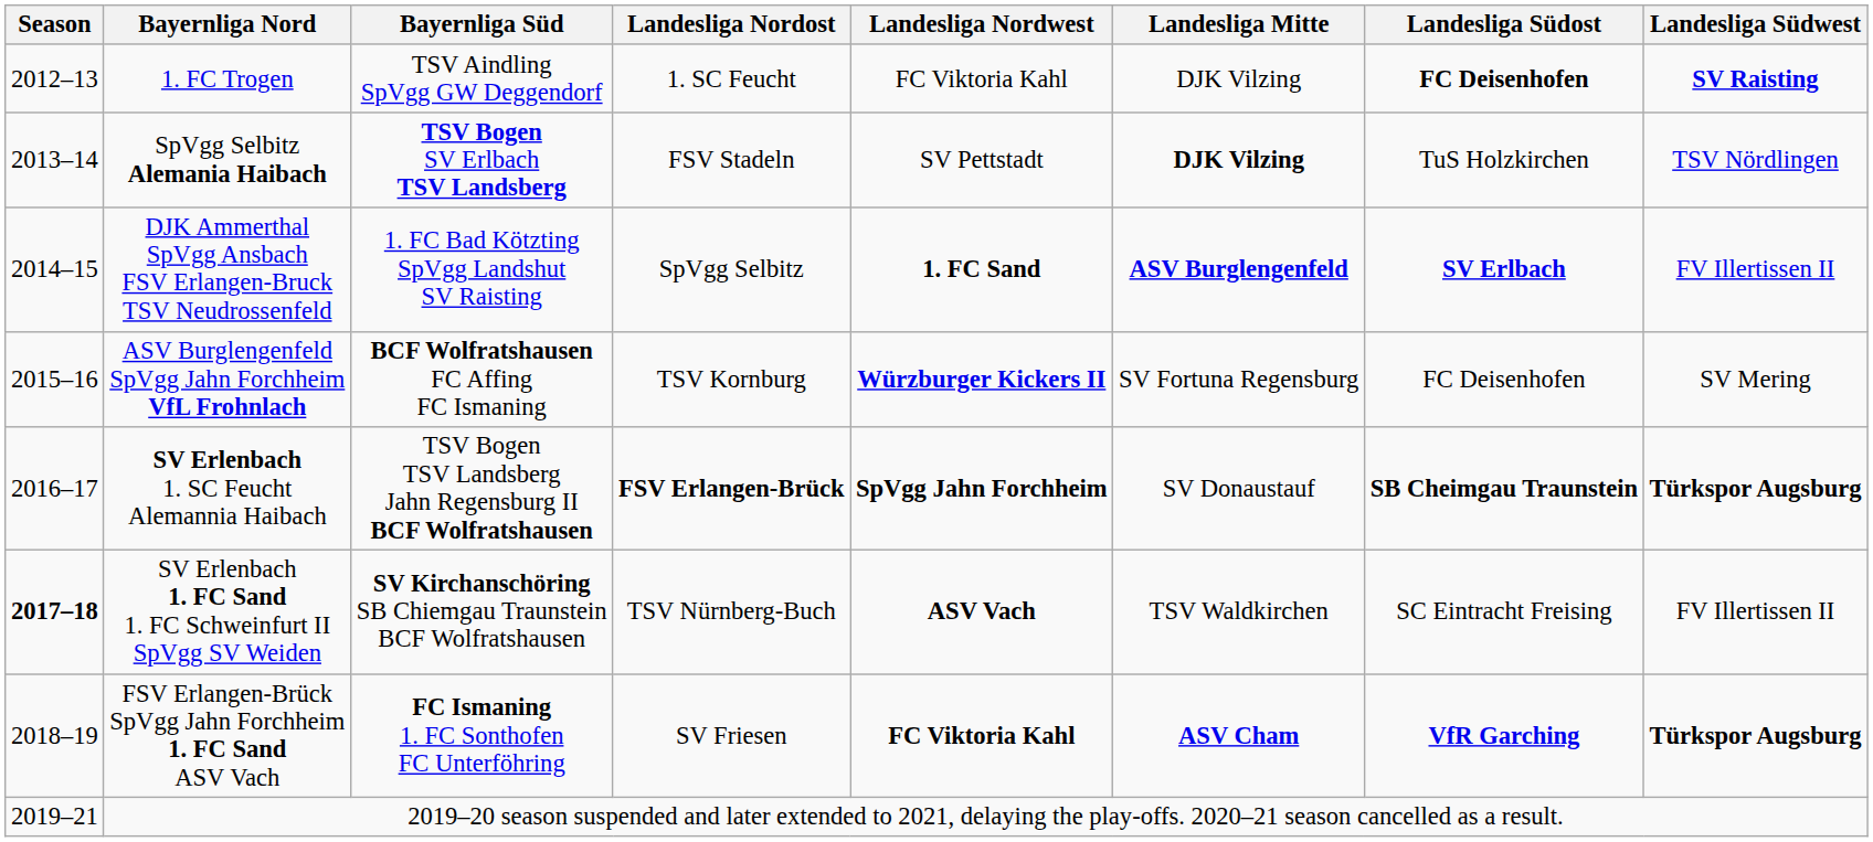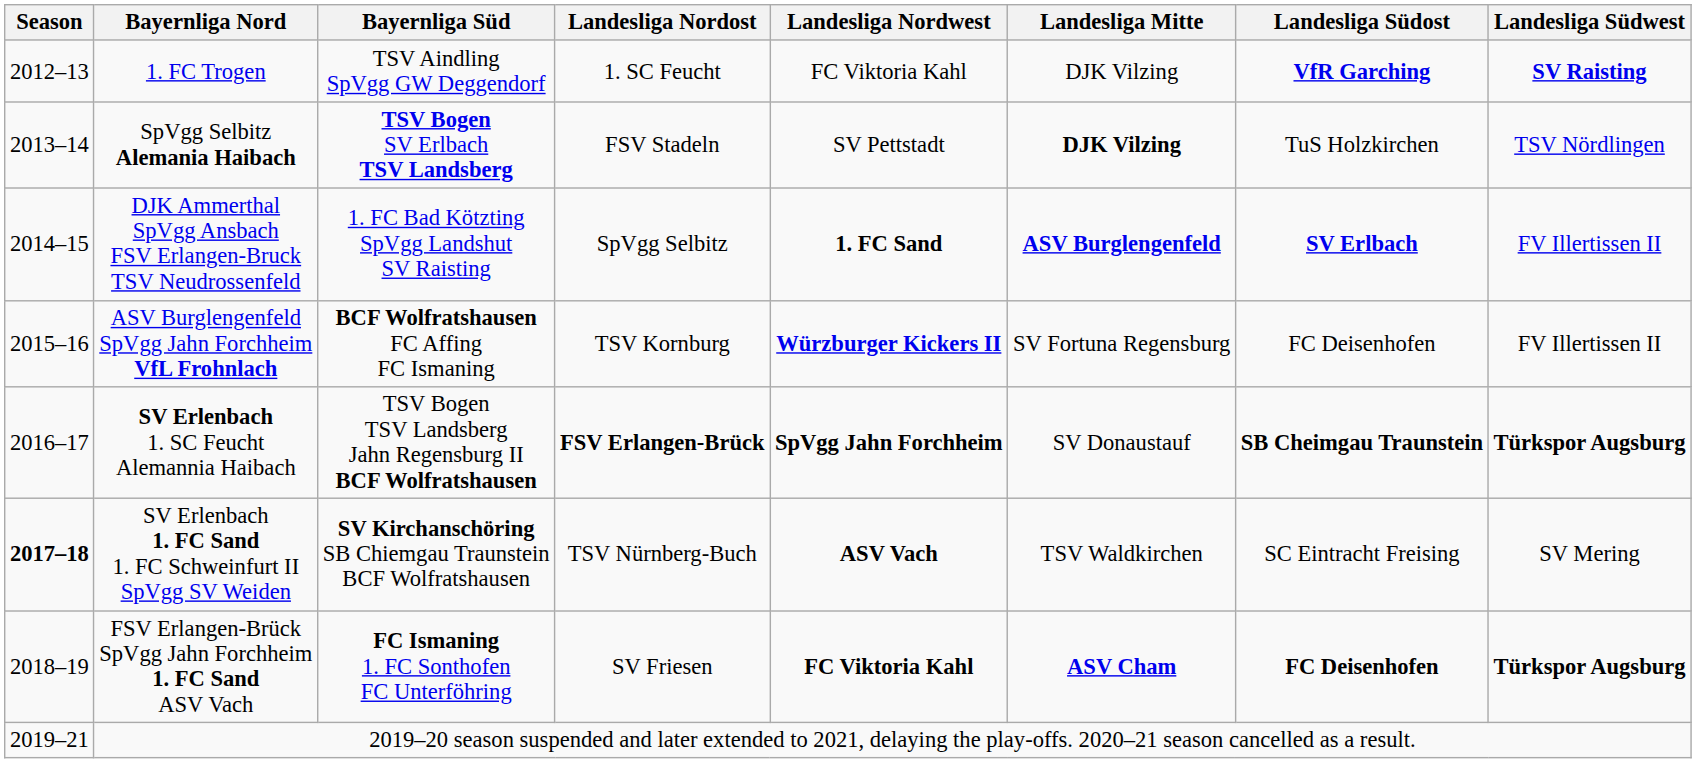1. FC Trogen | Landesliga Südost: FC Deisenhofen -> VfR Garching
ASV Burglengenfeld SpVgg Jahn Forchheim VfL Frohnlach | Landesliga Südwest: SV Mering -> FV Illertissen II
SV Erlenbach 1. FC Sand 1. FC Schweinfurt II SpVgg SV Weiden | Landesliga Südwest: FV Illertissen II -> SV Mering
FSV Erlangen-Brück SpVgg Jahn Forchheim 1. FC Sand ASV Vach | Landesliga Südost: VfR Garching -> FC Deisenhofen
